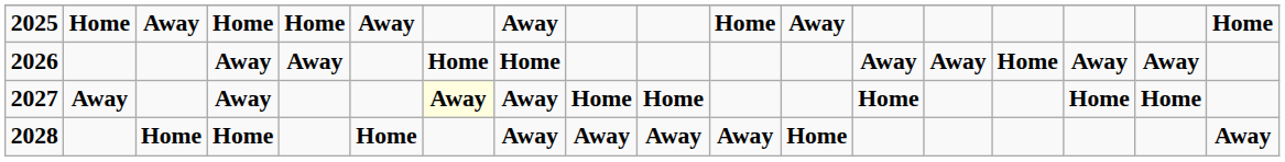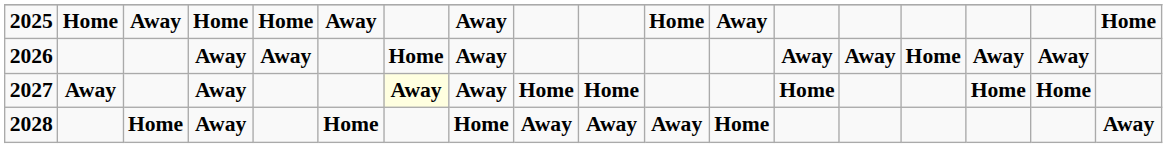2026 | column 8: Home -> Away
2028 | column 4: Home -> Away
2028 | column 8: Away -> Home
